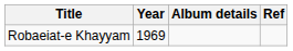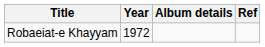Robaeiat-e Khayyam | Year: 1969 -> 1972
